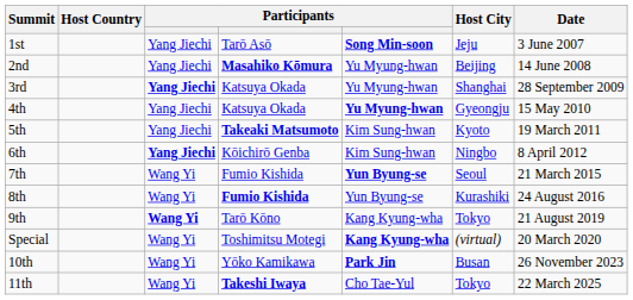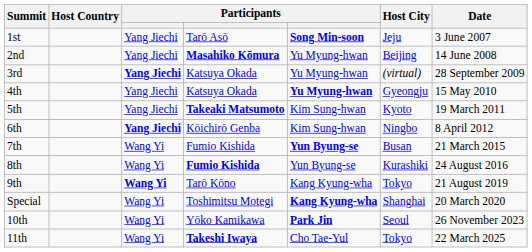3rd | Host City: Shanghai -> (virtual)
7th | Host City: Seoul -> Busan
Special | Host City: (virtual) -> Shanghai
10th | Host City: Busan -> Seoul
